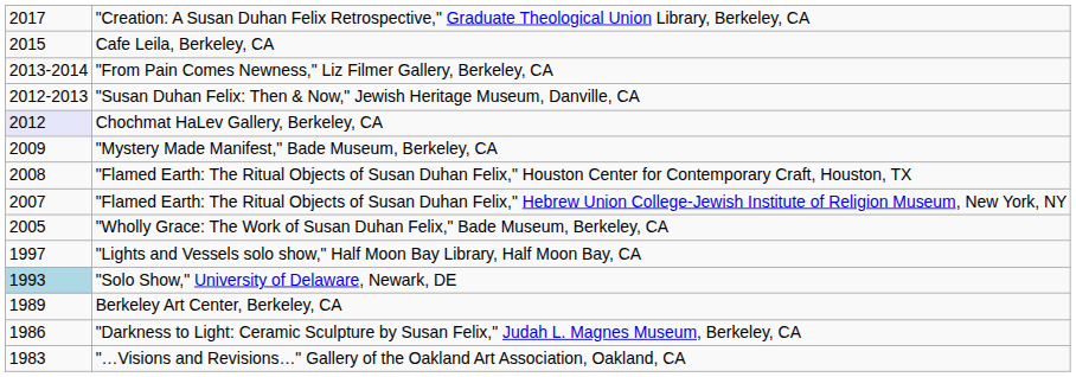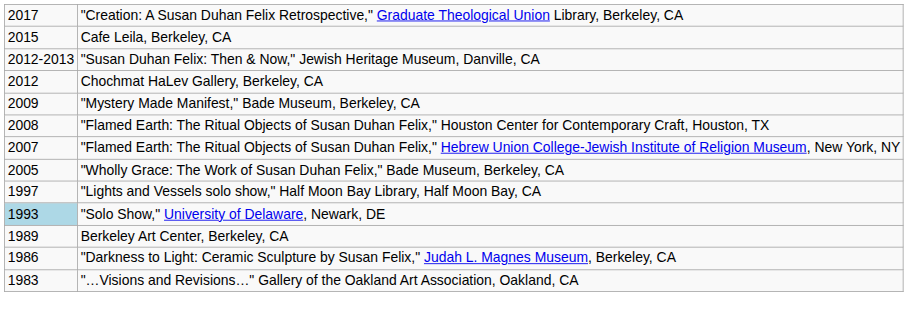- row: 2013-2014 | "From Pain Comes Newness," Liz Filmer Gallery, Berkeley, CA
Chochmat HaLev Gallery, Berkeley, CA | column 1: lavender background -> no background
